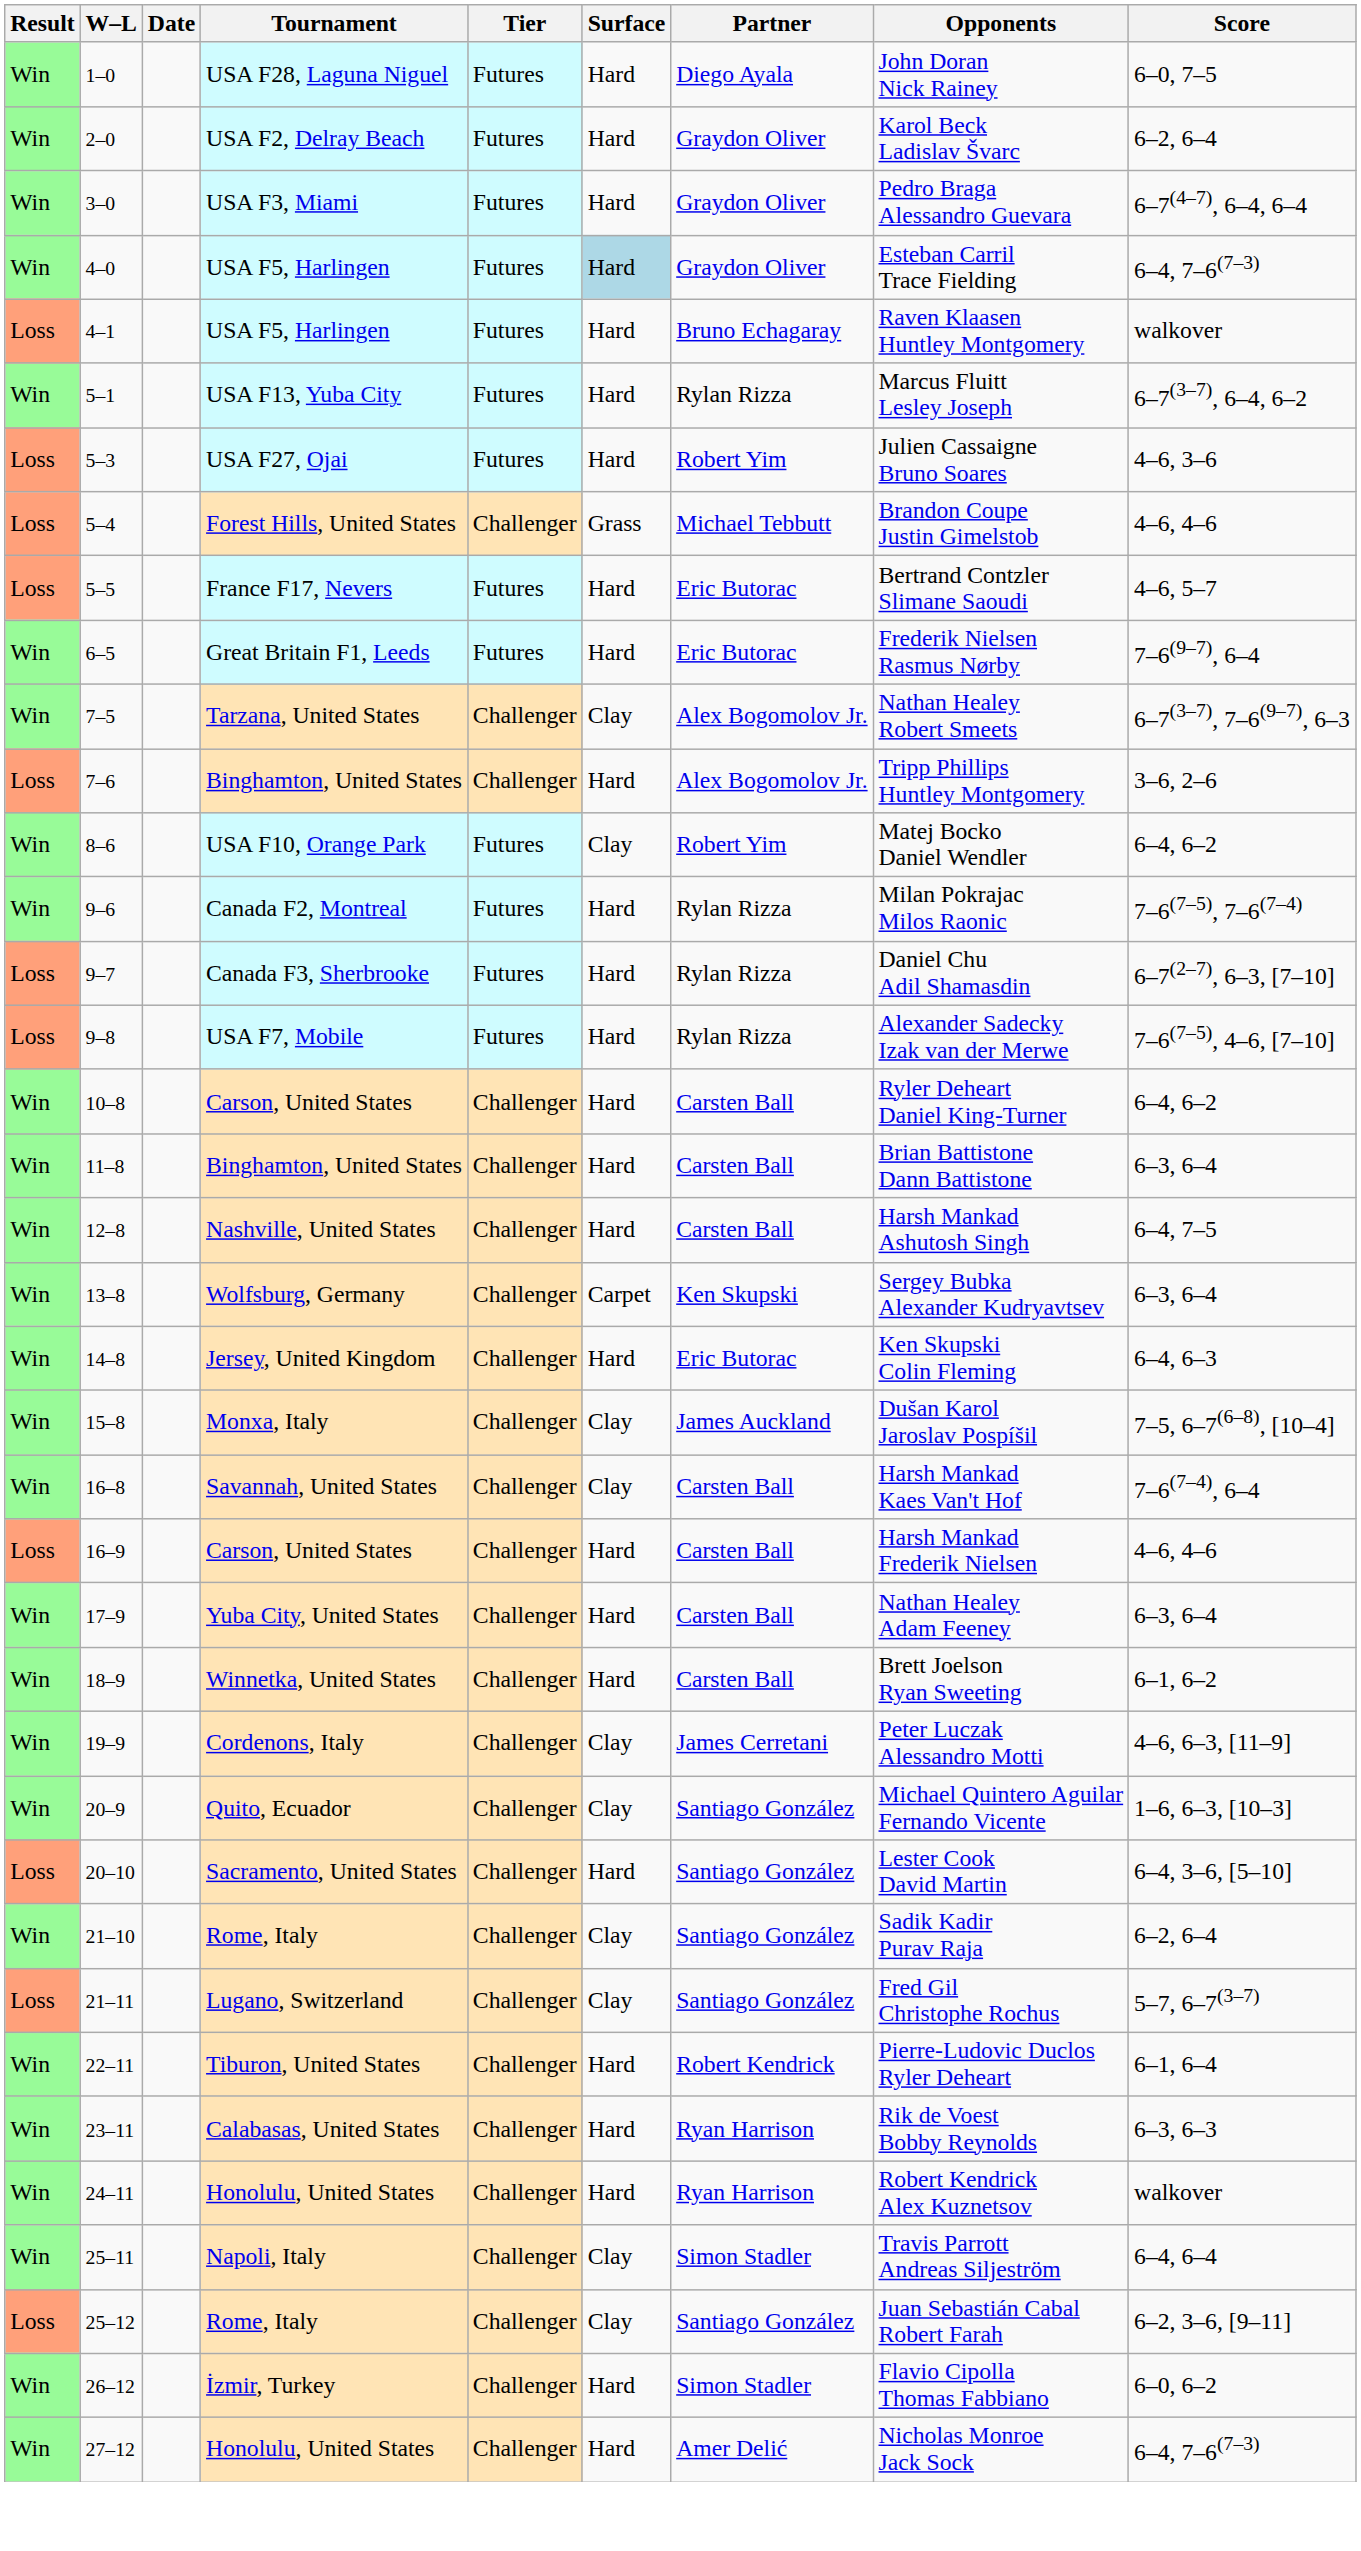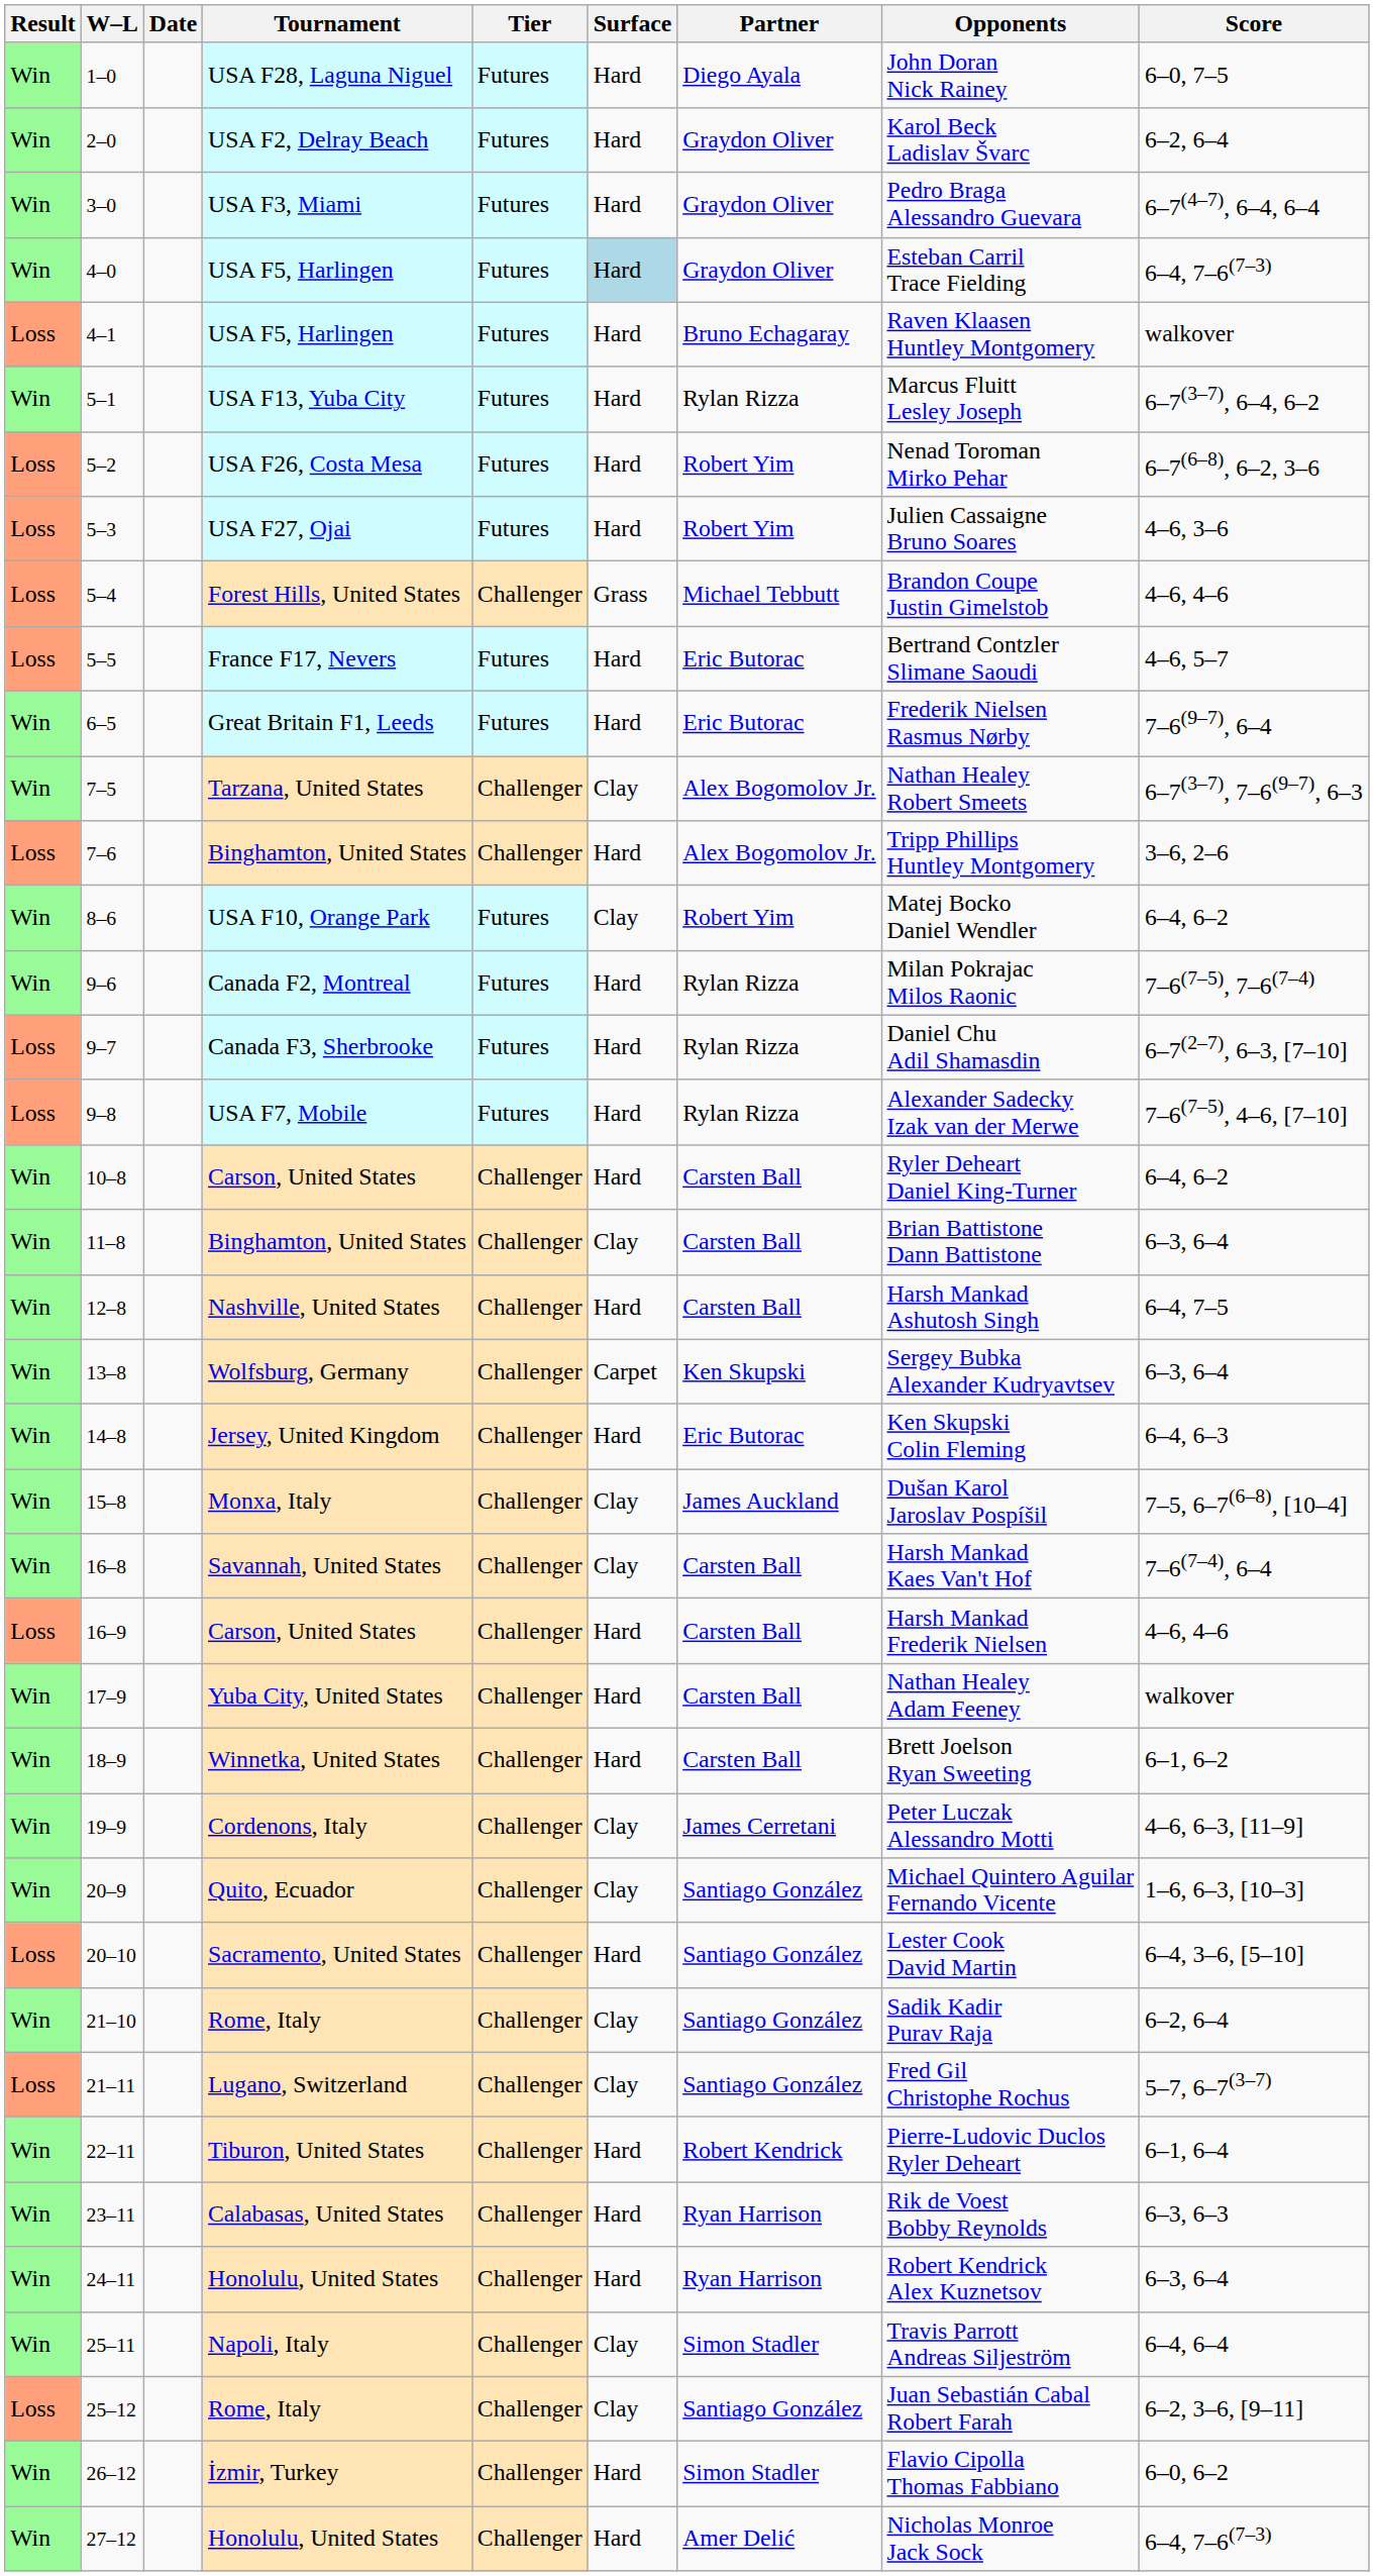+ row: Loss | 5–2 | USA F26, Costa Mesa | Futures | Hard | Robert Yim | Nenad Toroman Mirko Pehar | 6–7(6–8), 6–2, 3–6
11–8 | Surface: Hard -> Clay
17–9 | Score: 6–3, 6–4 -> walkover
24–11 | Score: walkover -> 6–3, 6–4
